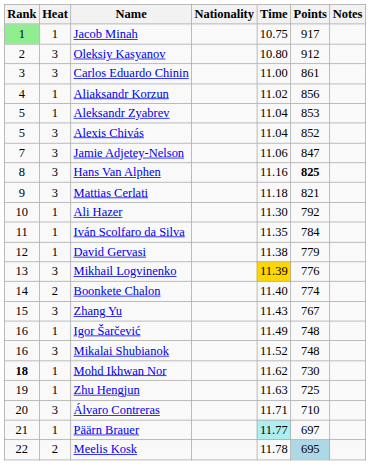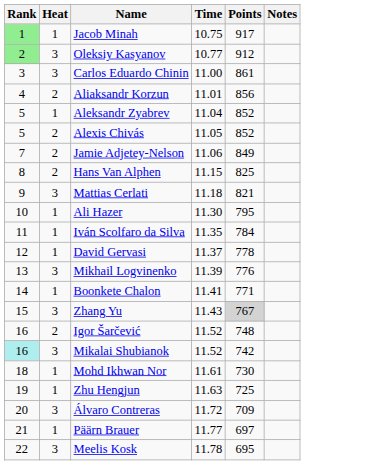- column: Nationality
Oleksiy Kasyanov | Rank: no background -> lightgreen background
Oleksiy Kasyanov | Time: 10.80 -> 10.77
Aliaksandr Korzun | Heat: 1 -> 2
Aliaksandr Korzun | Time: 11.02 -> 11.01
Aleksandr Zyabrev | Points: 853 -> 852
Alexis Chivás | Heat: 3 -> 2
Alexis Chivás | Time: 11.04 -> 11.05
Jamie Adjetey-Nelson | Heat: 3 -> 2
Jamie Adjetey-Nelson | Points: 847 -> 849
Hans Van Alphen | Heat: 3 -> 2
Hans Van Alphen | Time: 11.16 -> 11.15
Hans Van Alphen | Points: bold -> normal
Ali Hazer | Points: 792 -> 795
David Gervasi | Time: 11.38 -> 11.37
David Gervasi | Points: 779 -> 778
Mikhail Logvinenko | Time: gold background -> no background
Boonkete Chalon | Heat: 2 -> 1
Boonkete Chalon | Time: 11.40 -> 11.41
Boonkete Chalon | Points: 774 -> 771
Zhang Yu | Points: no background -> lightgrey background
Igor Šarčević | Heat: 1 -> 2
Igor Šarčević | Time: 11.49 -> 11.52
Mikalai Shubianok | Rank: no background -> paleturquoise background
Mikalai Shubianok | Points: 748 -> 742
Mohd Ikhwan Nor | Rank: bold -> normal
Mohd Ikhwan Nor | Time: 11.62 -> 11.61
Álvaro Contreras | Time: 11.71 -> 11.72
Álvaro Contreras | Points: 710 -> 709
Päärn Brauer | Time: paleturquoise background -> no background
Meelis Kosk | Heat: 2 -> 3
Meelis Kosk | Points: lightblue background -> no background
